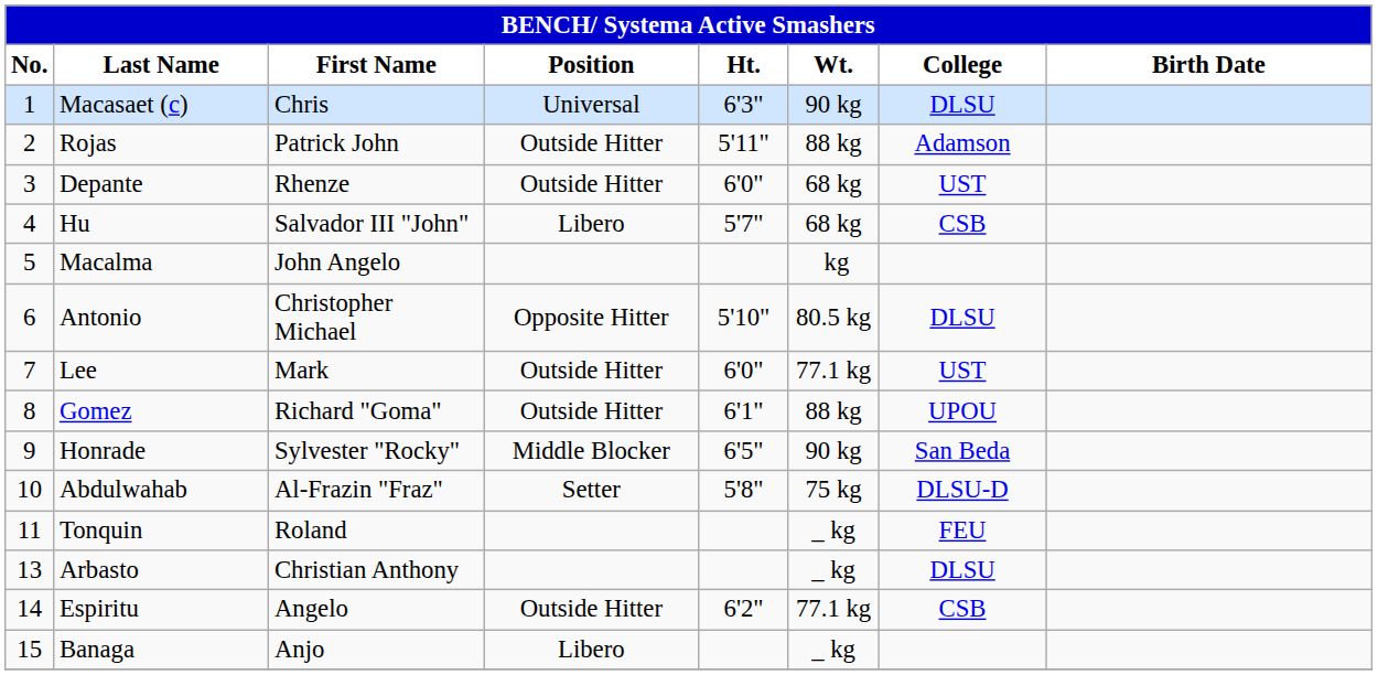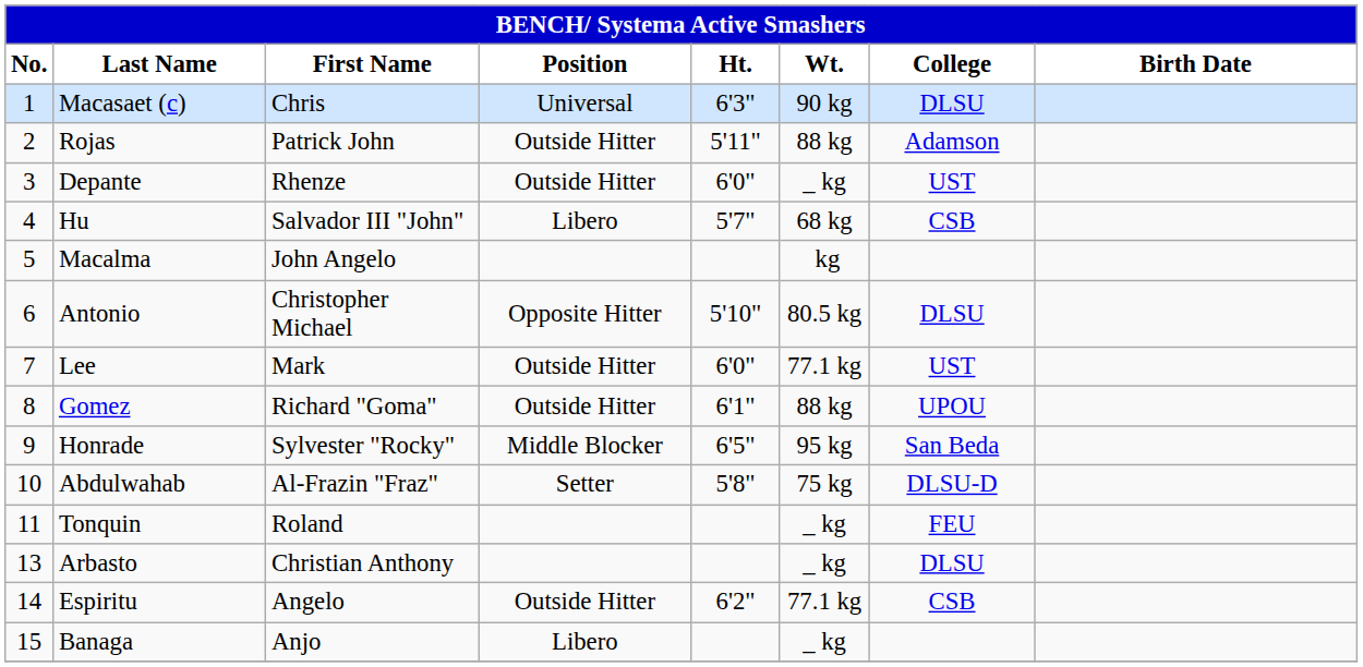Depante | Wt.: 68 kg -> _ kg
Honrade | Wt.: 90 kg -> 95 kg
